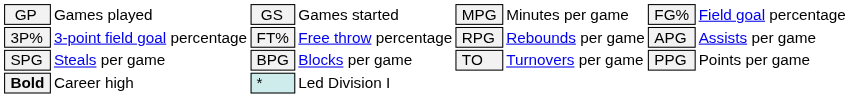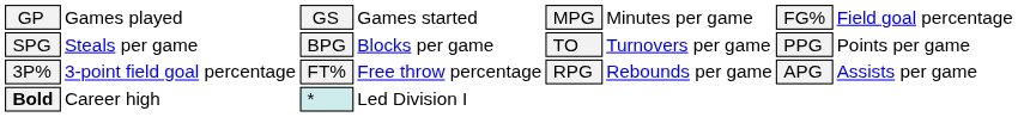rows swapped: 3P% <-> SPG
